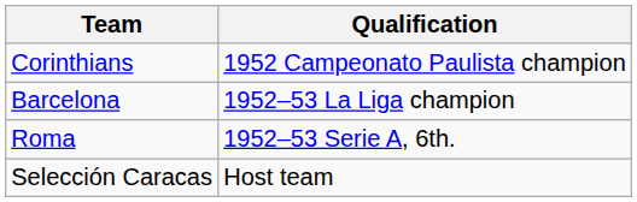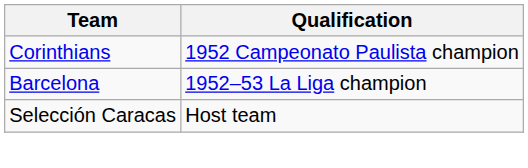- row: Roma | 1952–53 Serie A, 6th.
